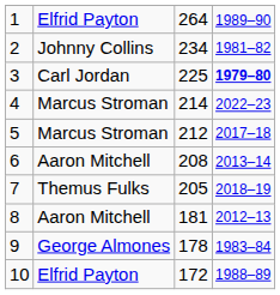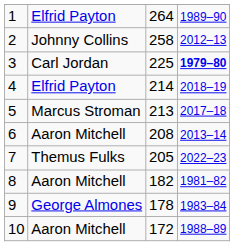2 | column 3: 234 -> 258
2 | column 4: 1981–82 -> 2012–13
4 | column 2: Marcus Stroman -> Elfrid Payton
4 | column 4: 2022–23 -> 2018–19
5 | column 3: 212 -> 213
7 | column 4: 2018–19 -> 2022–23
8 | column 3: 181 -> 182
8 | column 4: 2012–13 -> 1981–82
10 | column 2: Elfrid Payton -> Aaron Mitchell
